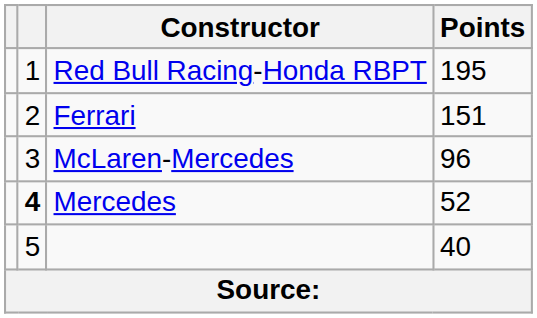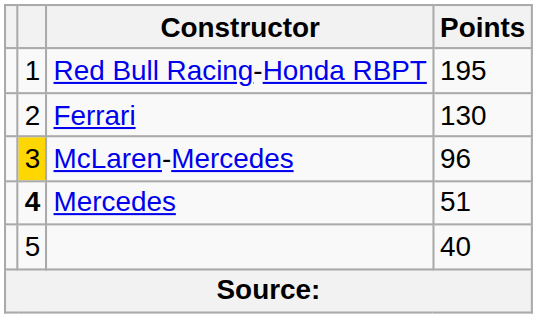Ferrari | Points: 151 -> 130
McLaren-Mercedes | column 2: no background -> gold background
Mercedes | Points: 52 -> 51
